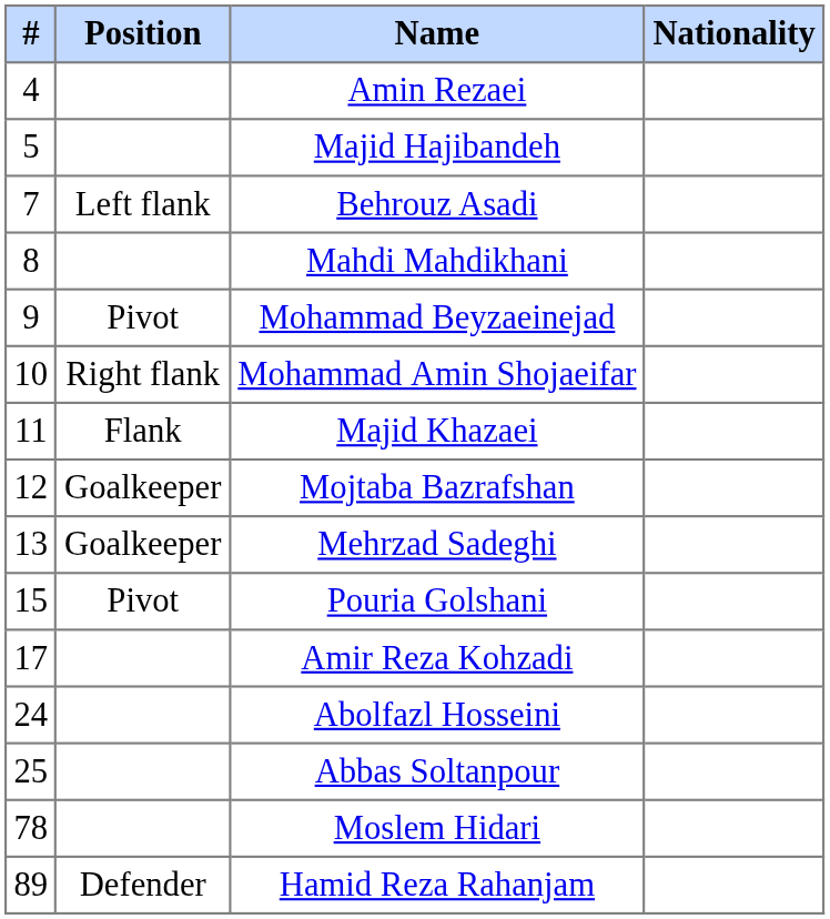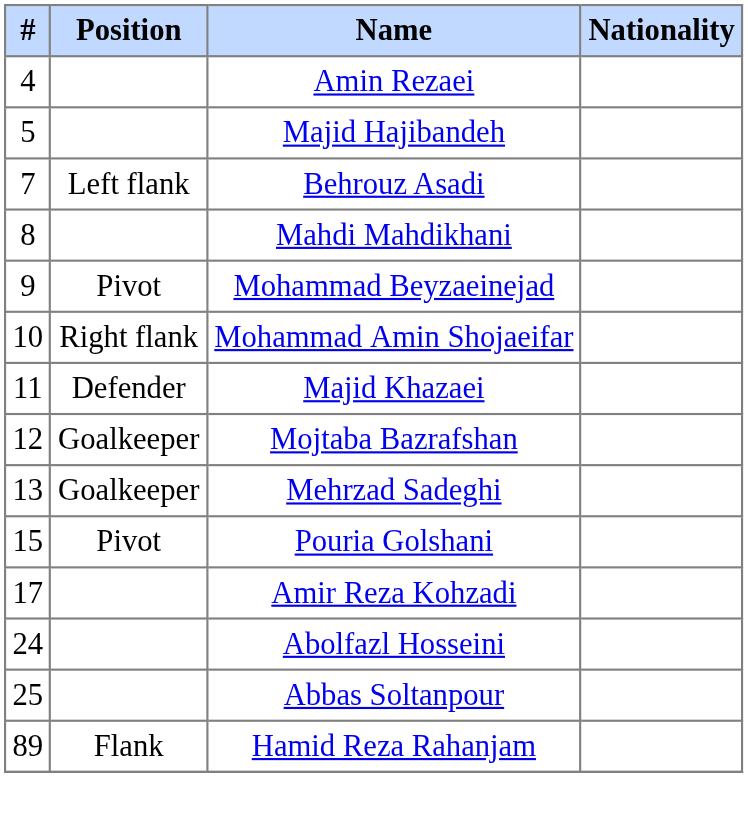Majid Khazaei | Position: Flank -> Defender
- row: 78 | Moslem Hidari
Hamid Reza Rahanjam | Position: Defender -> Flank
